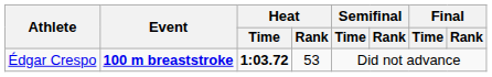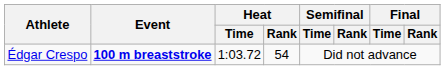Édgar Crespo | Heat / Time: bold -> normal
Édgar Crespo | Heat / Rank: 53 -> 54
